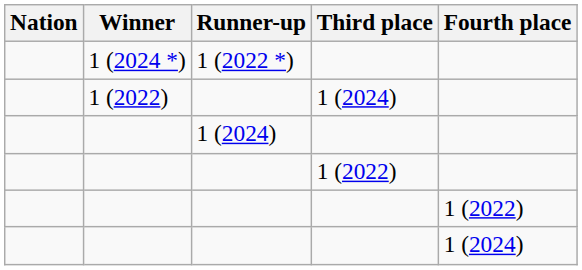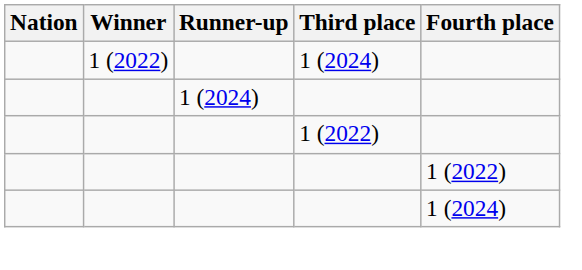- row: 1 (2024 *) | 1 (2022 *)
